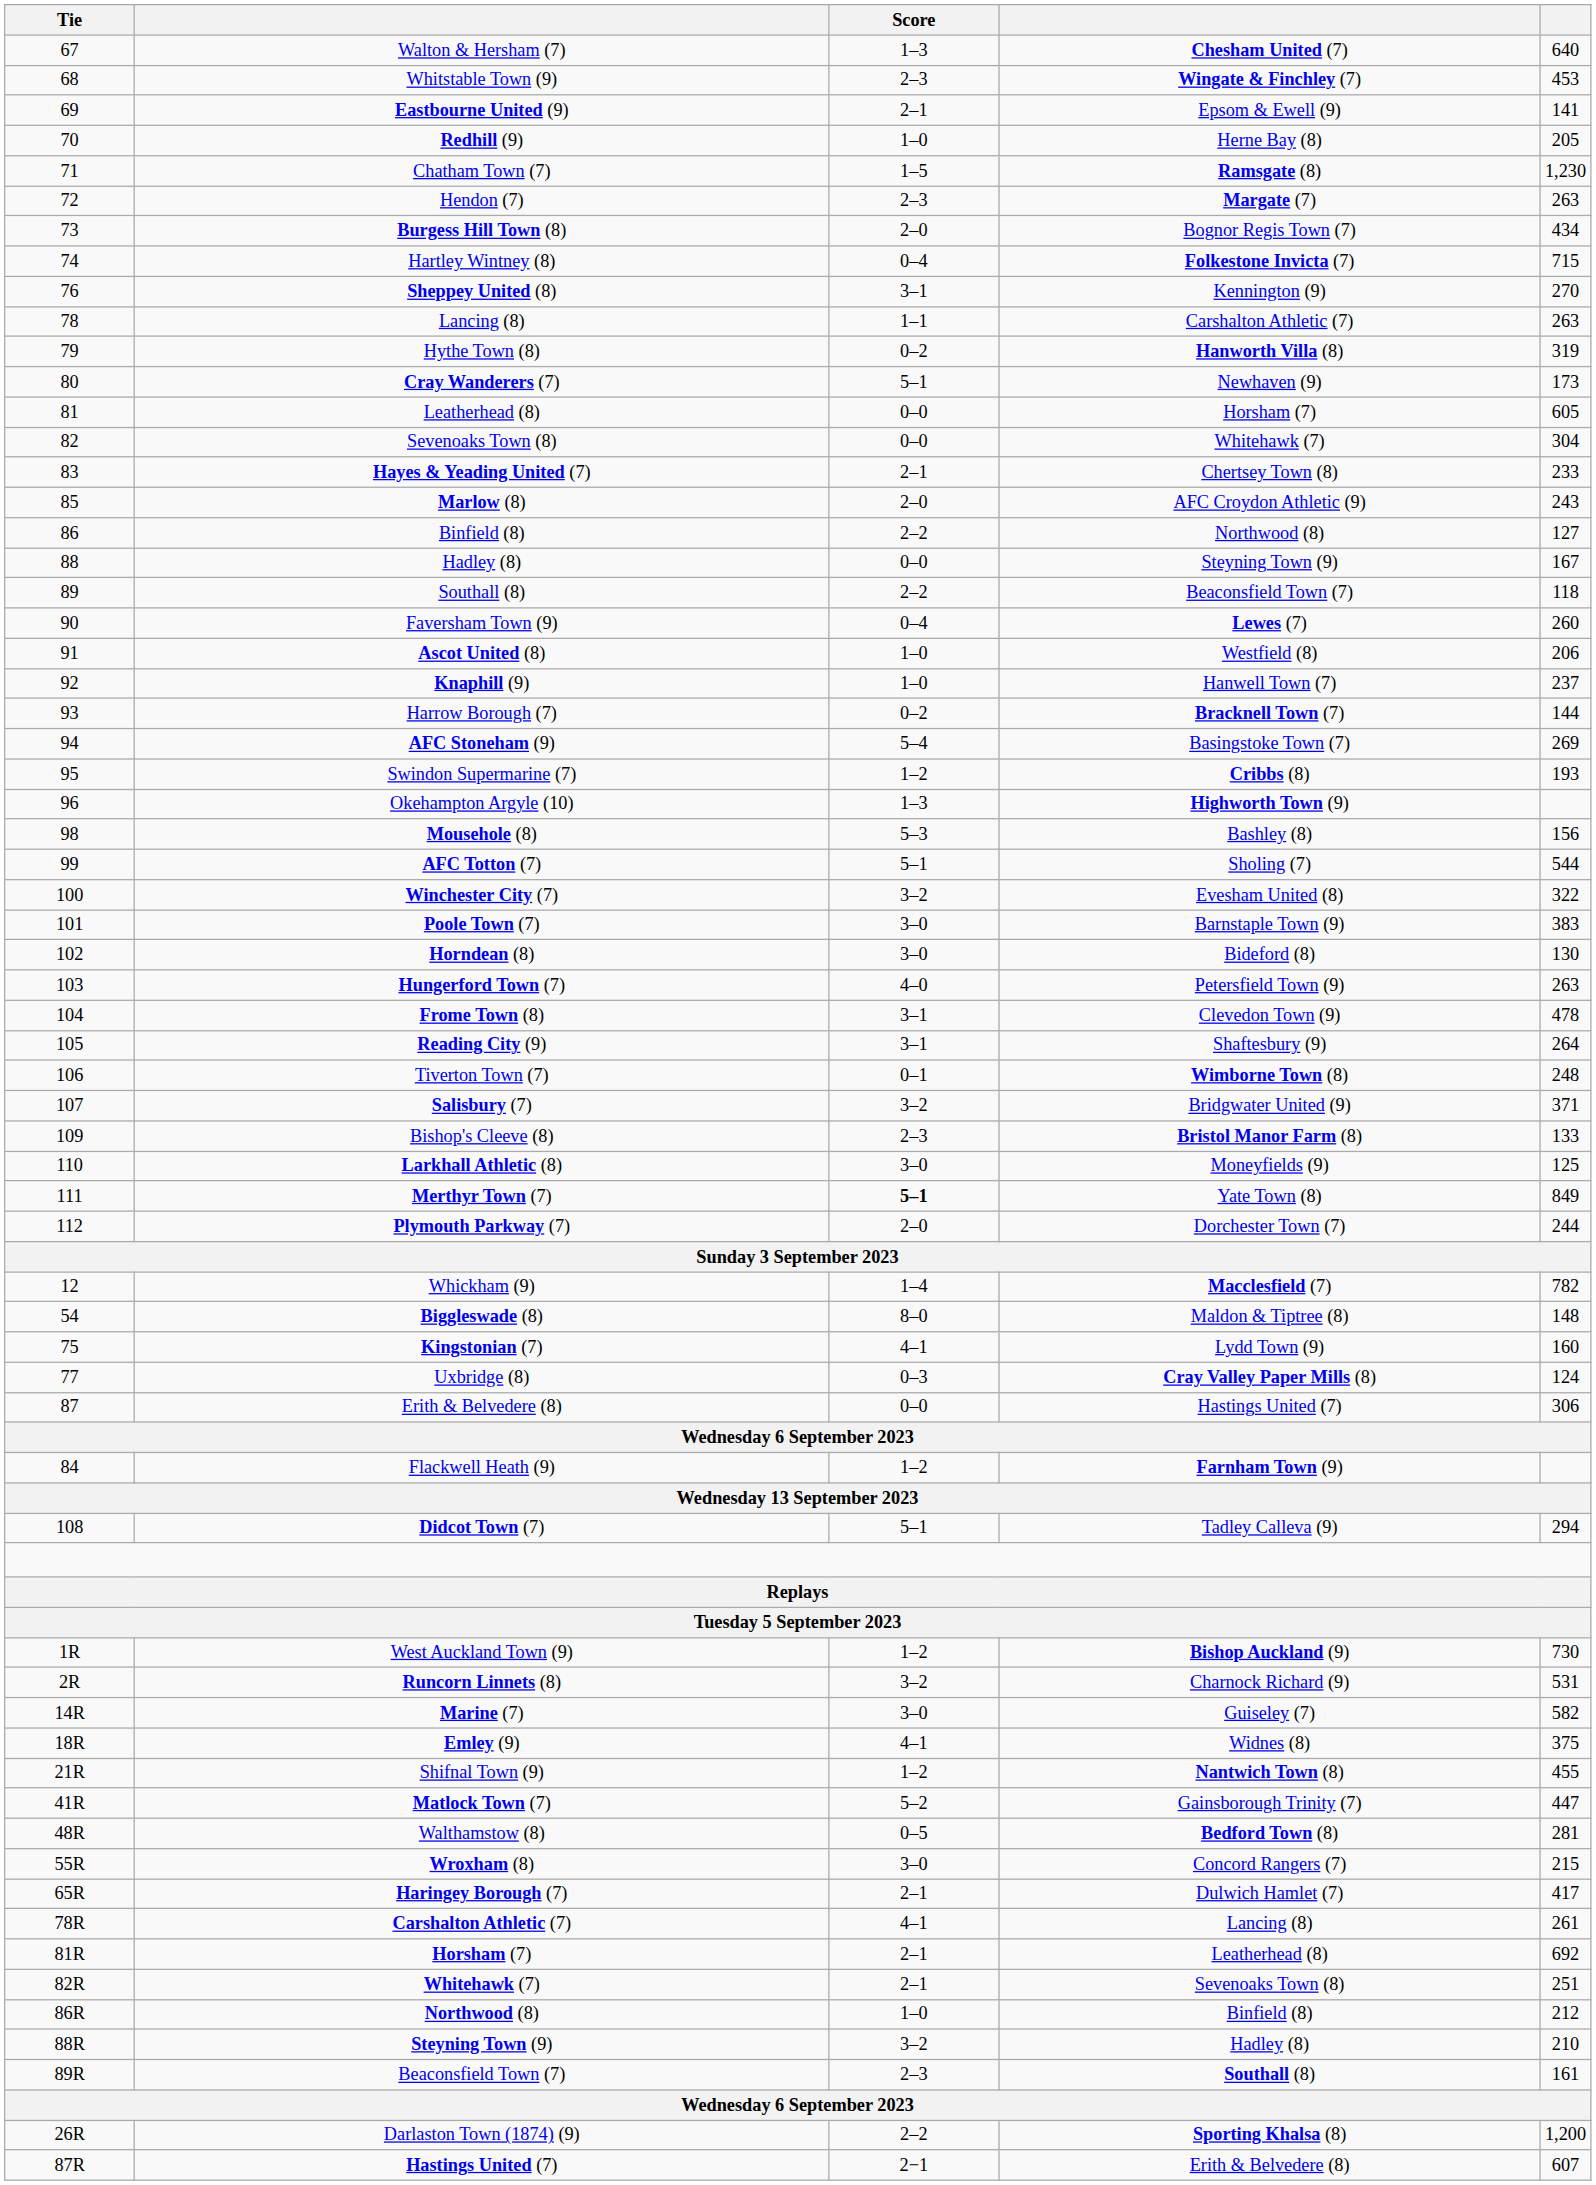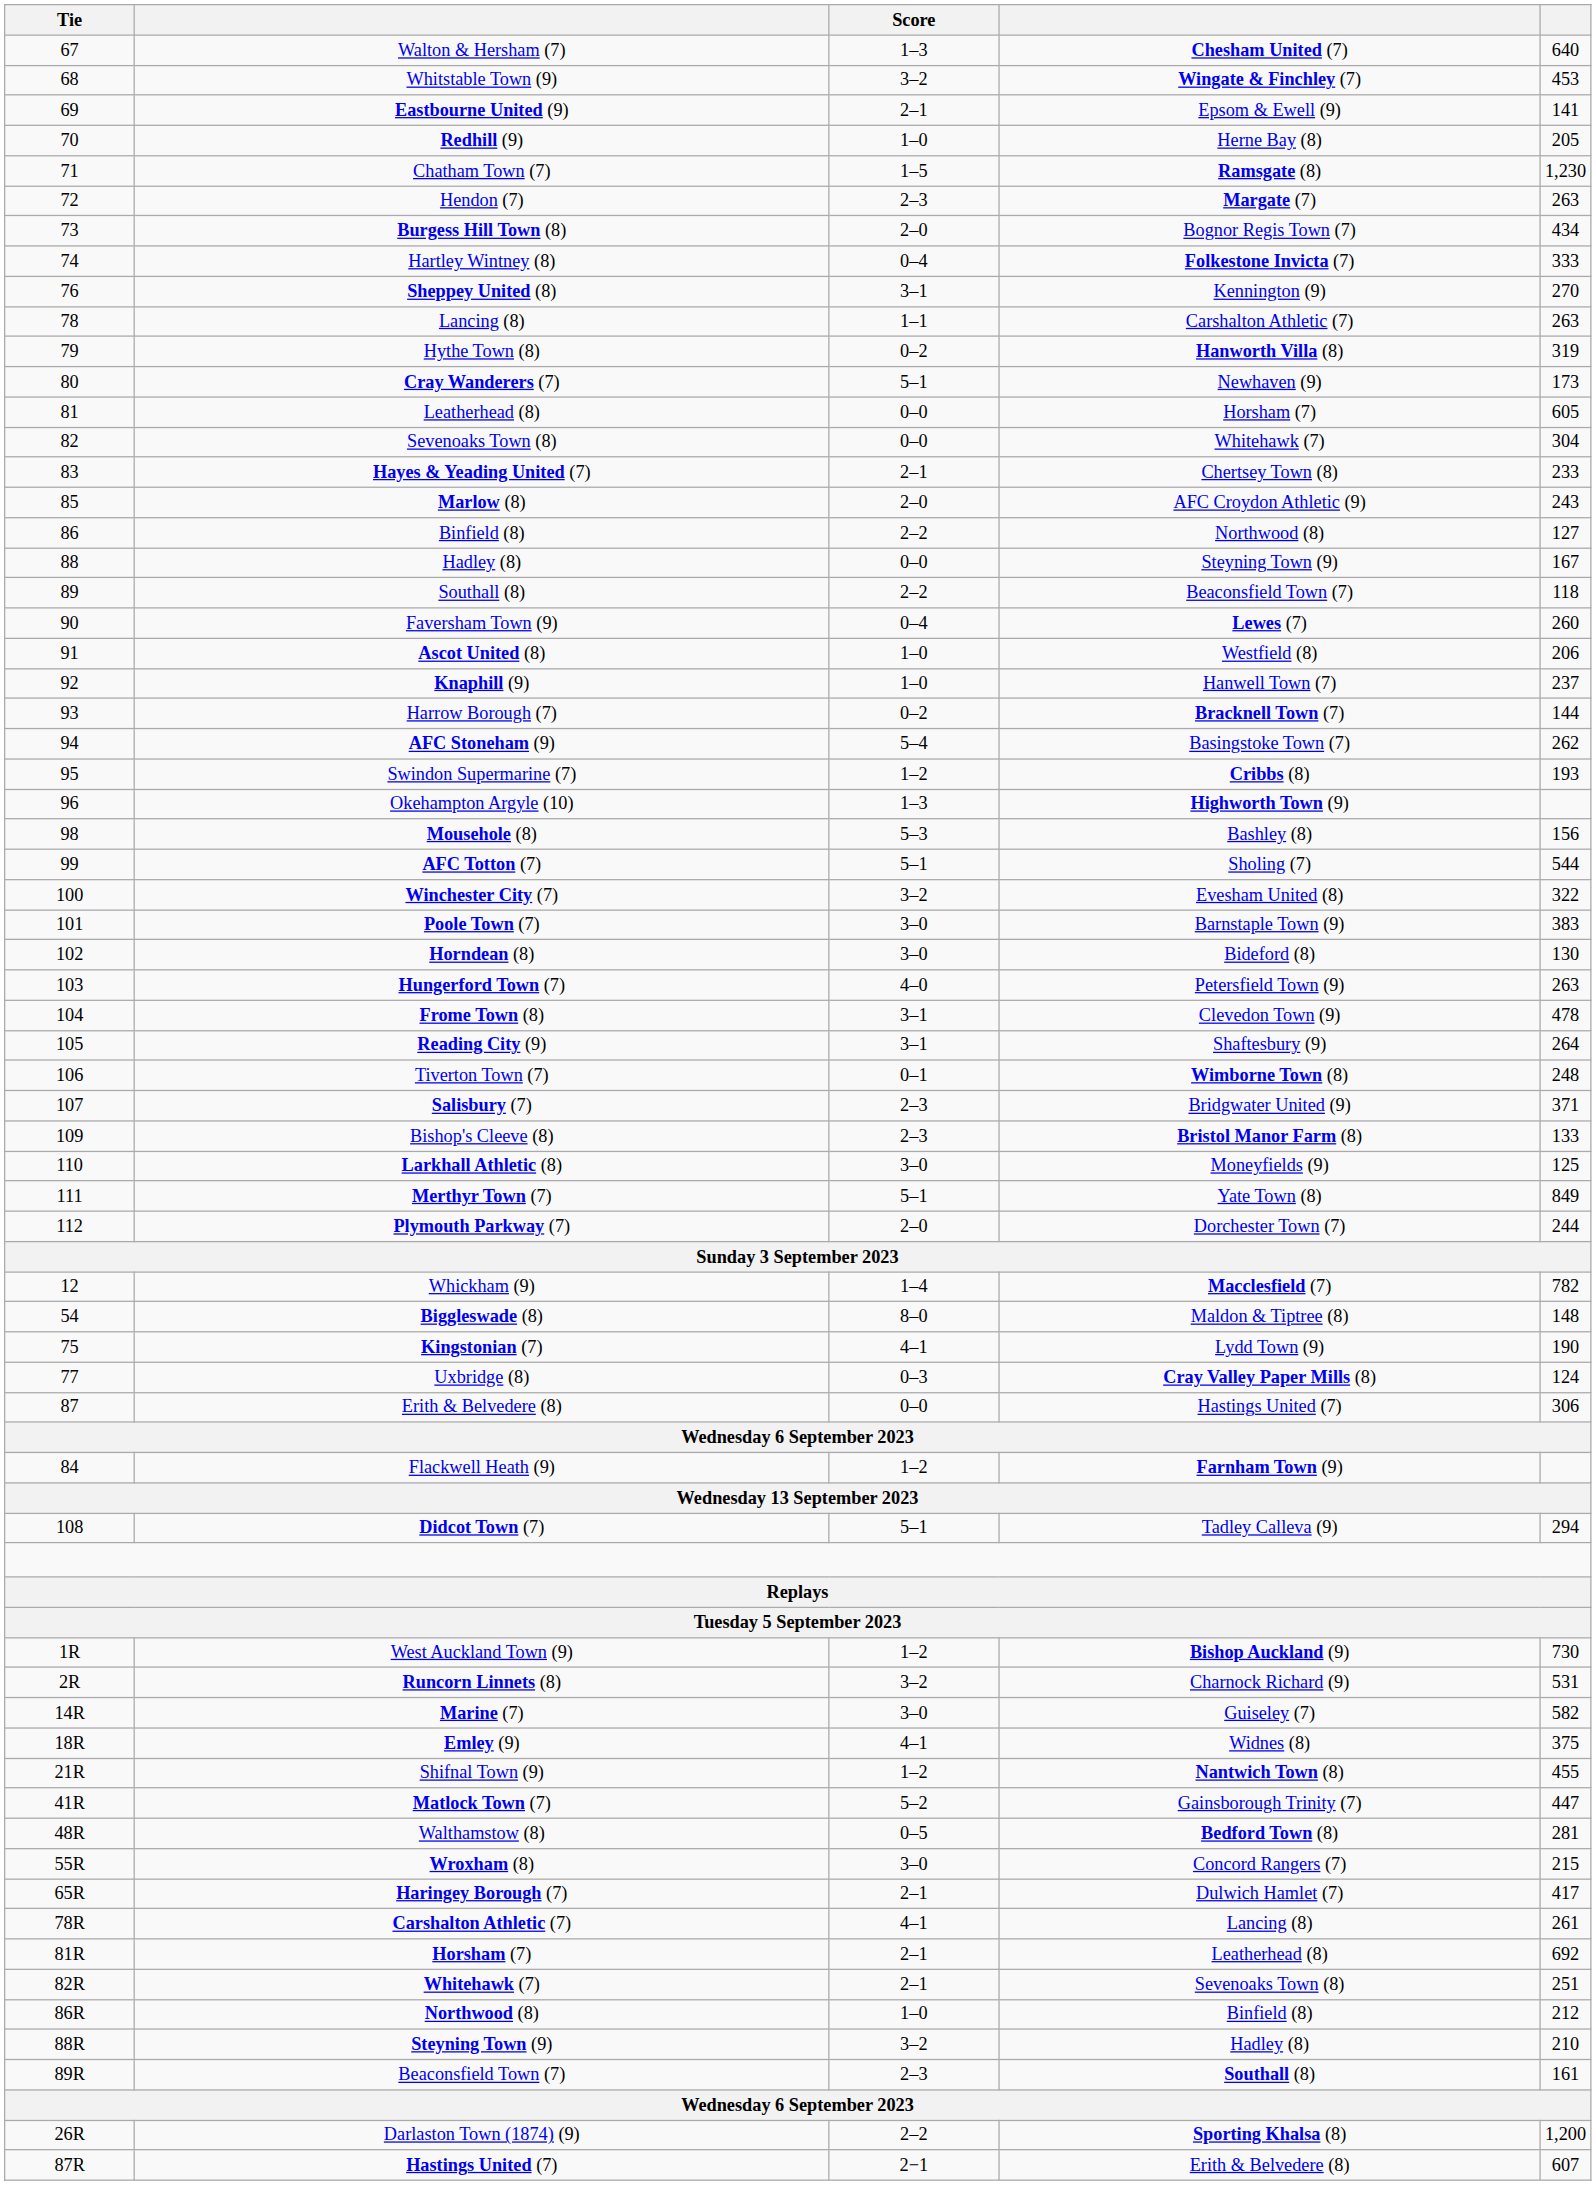Whitstable Town (9) | Score: 2–3 -> 3–2
Hartley Wintney (8) | column 5: 715 -> 333
AFC Stoneham (9) | column 5: 269 -> 262
Salisbury (7) | Score: 3–2 -> 2–3
Merthyr Town (7) | Score: bold -> normal
Kingstonian (7) | column 5: 160 -> 190
